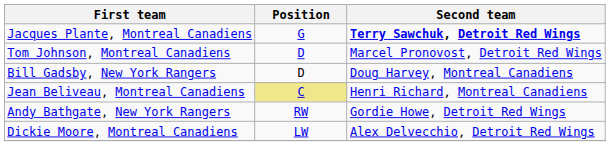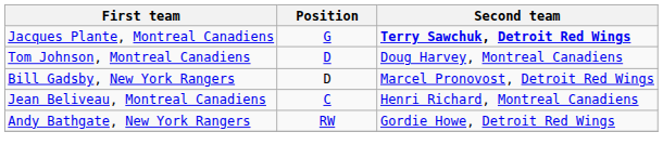Tom Johnson, Montreal Canadiens | Second team: Marcel Pronovost, Detroit Red Wings -> Doug Harvey, Montreal Canadiens
Bill Gadsby, New York Rangers | Second team: Doug Harvey, Montreal Canadiens -> Marcel Pronovost, Detroit Red Wings
Jean Beliveau, Montreal Canadiens | Position: khaki background -> no background
- row: Dickie Moore, Montreal Canadiens | LW | Alex Delvecchio, Detroit Red Wings
